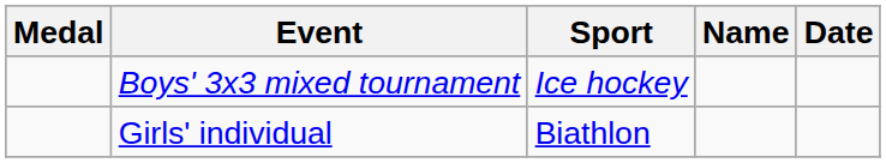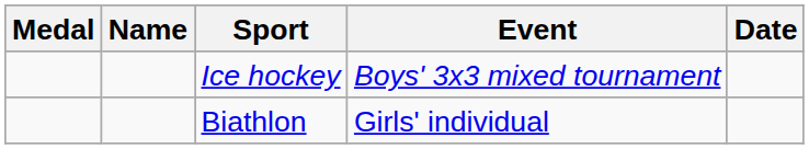columns swapped: Name <-> Event
